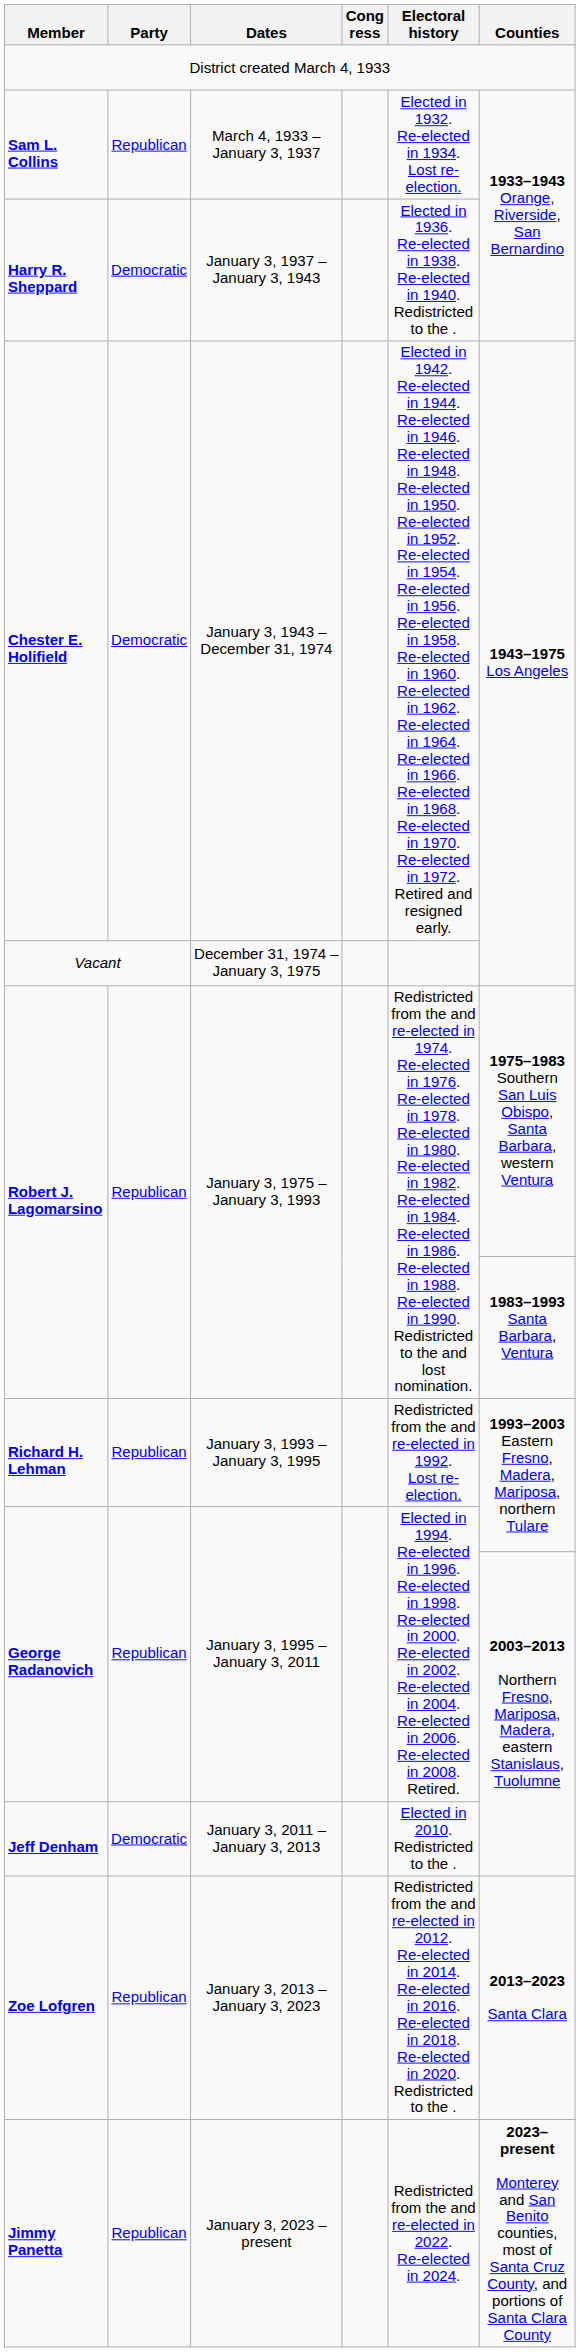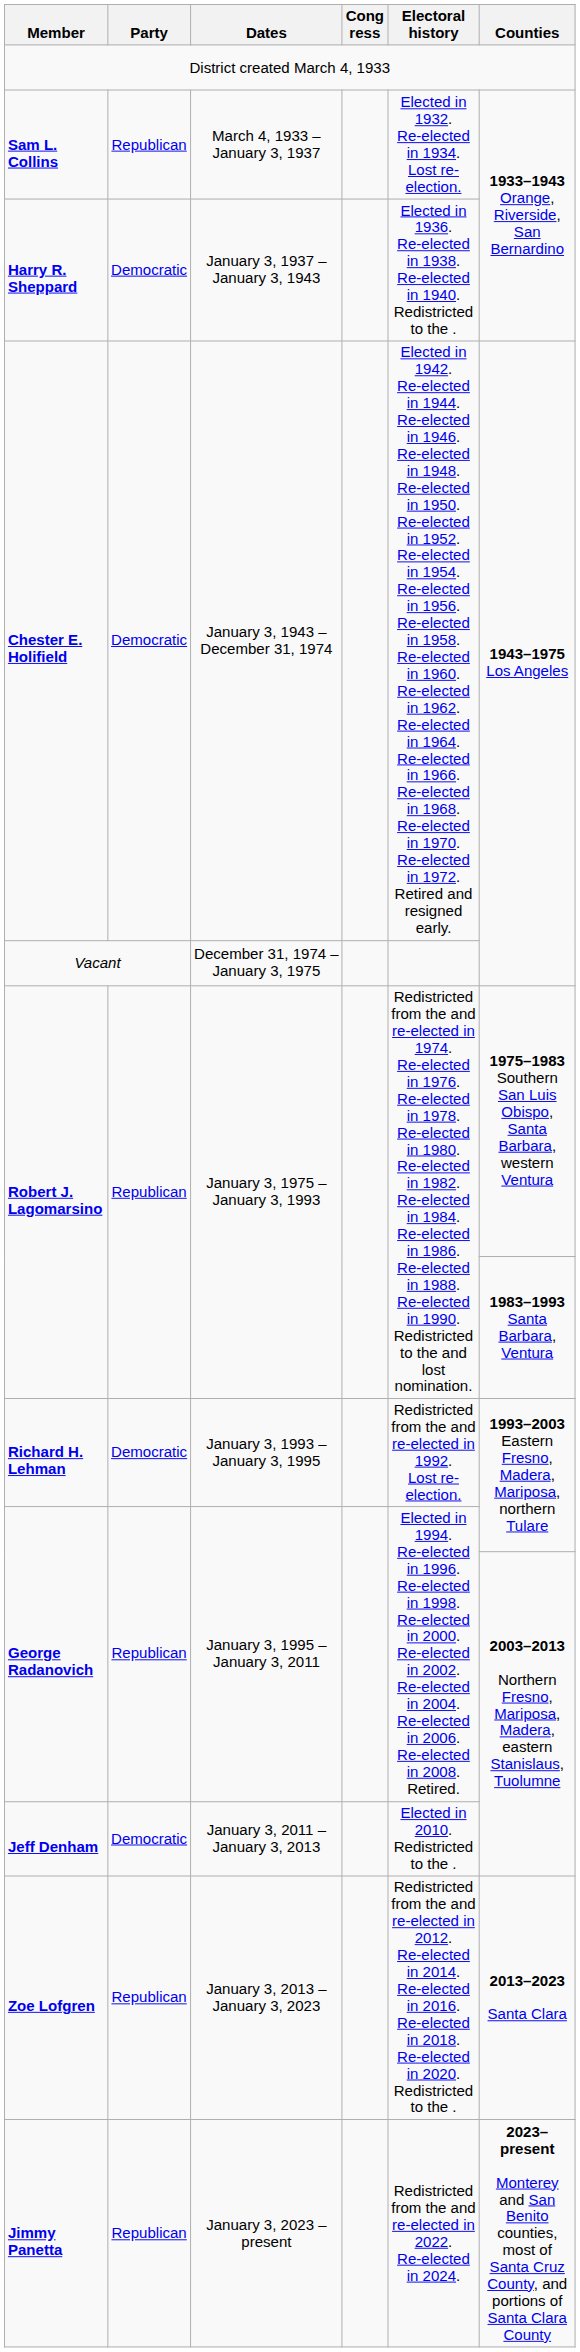Richard H. Lehman | Party: Republican -> Democratic
